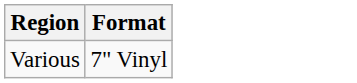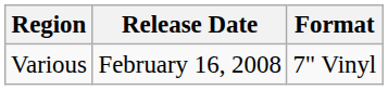+ column: Release Date | February 16, 2008
